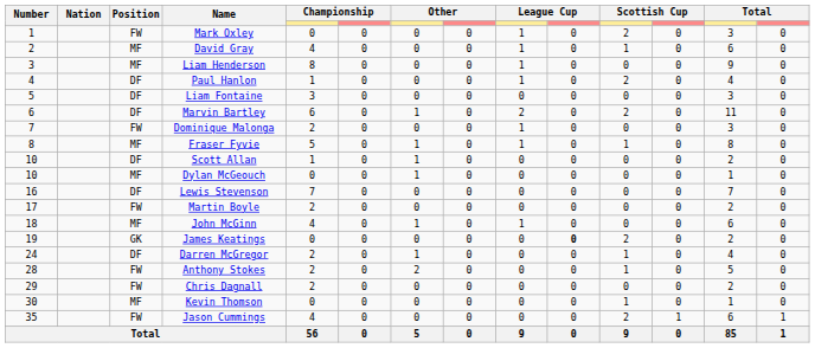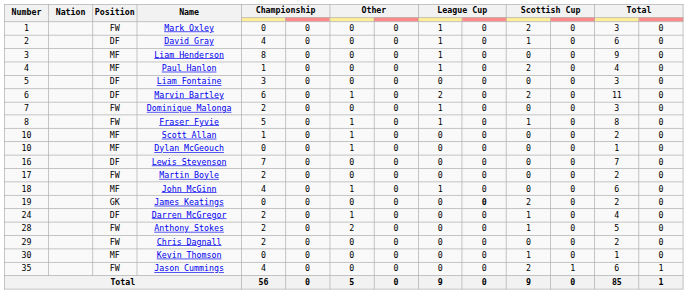David Gray | Position: MF -> DF
Paul Hanlon | Position: DF -> MF
Fraser Fyvie | Position: MF -> FW
Scott Allan | Position: DF -> MF
